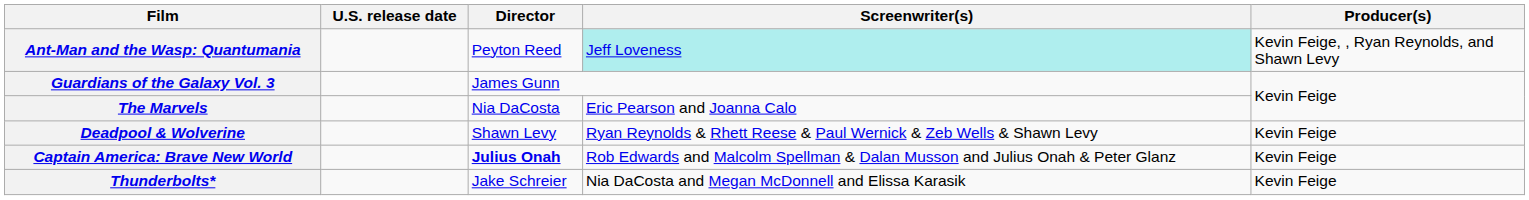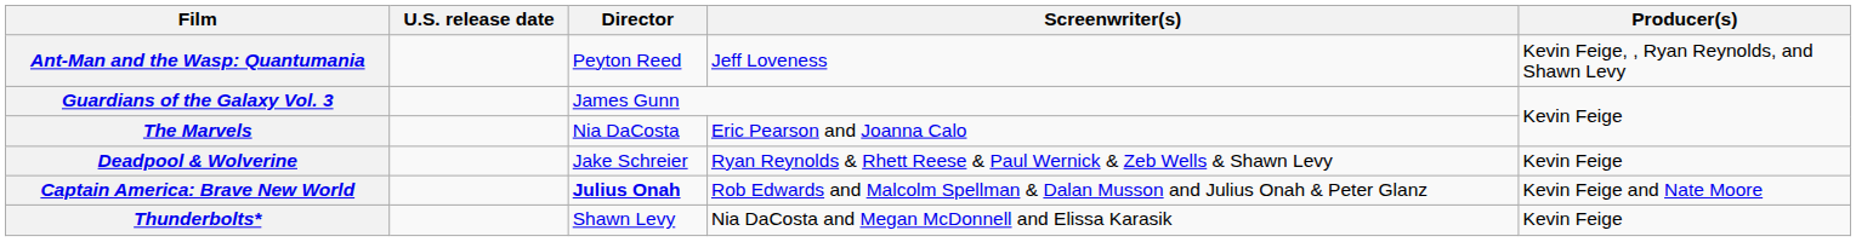Ant-Man and the Wasp: Quantumania | Screenwriter(s): paleturquoise background -> no background
Deadpool & Wolverine | Director: Shawn Levy -> Jake Schreier
Captain America: Brave New World | Producer(s): Kevin Feige -> Kevin Feige and Nate Moore
Thunderbolts* | Director: Jake Schreier -> Shawn Levy
